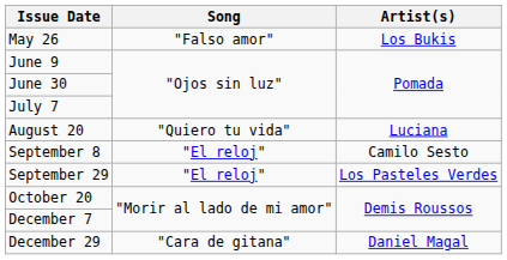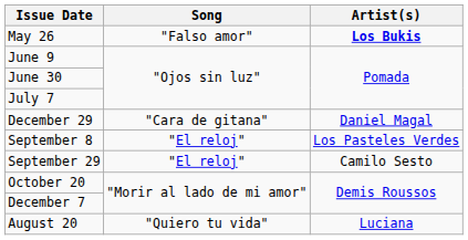May 26 | Artist(s): normal -> bold
rows swapped: August 20 <-> December 29
September 8 | Artist(s): Camilo Sesto -> Los Pasteles Verdes
September 29 | Artist(s): Los Pasteles Verdes -> Camilo Sesto
